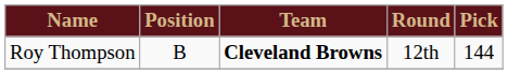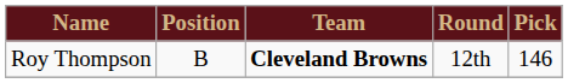Roy Thompson | Pick: 144 -> 146
